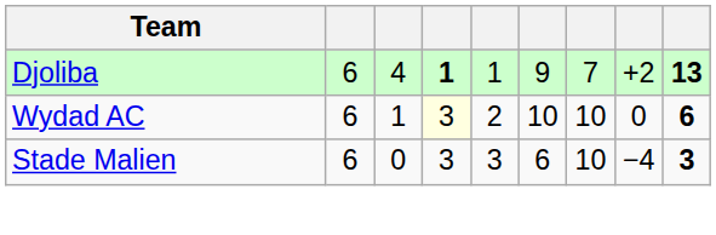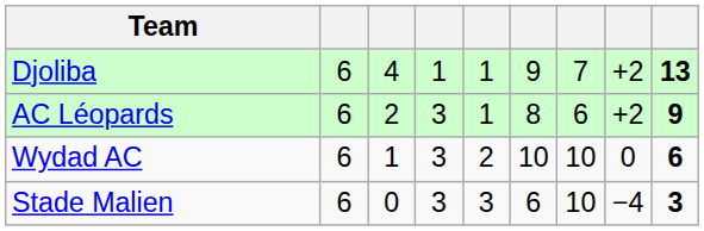Djoliba | column 4: bold -> normal
+ row: AC Léopards | 6 | 2 | 3 | 1 | 8 | 6 | +2 | 9
Wydad AC | column 4: lightyellow background -> no background
